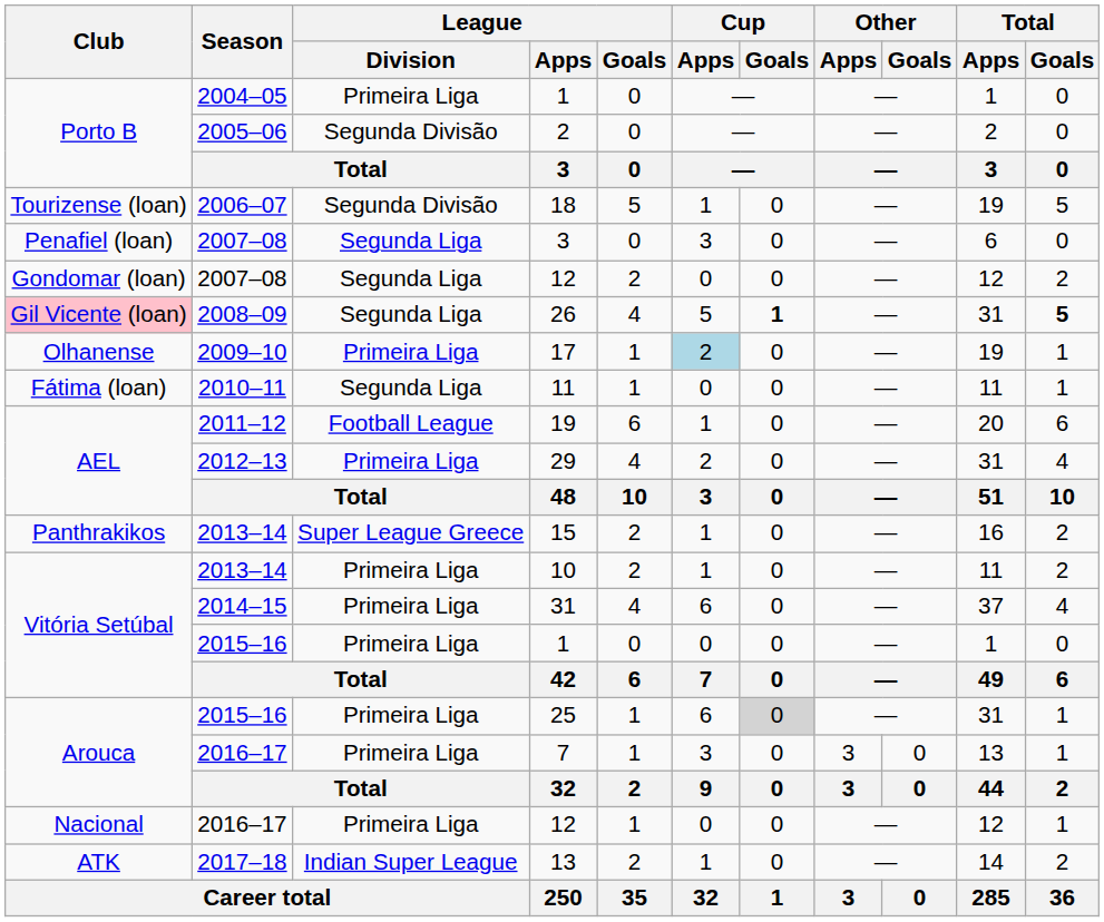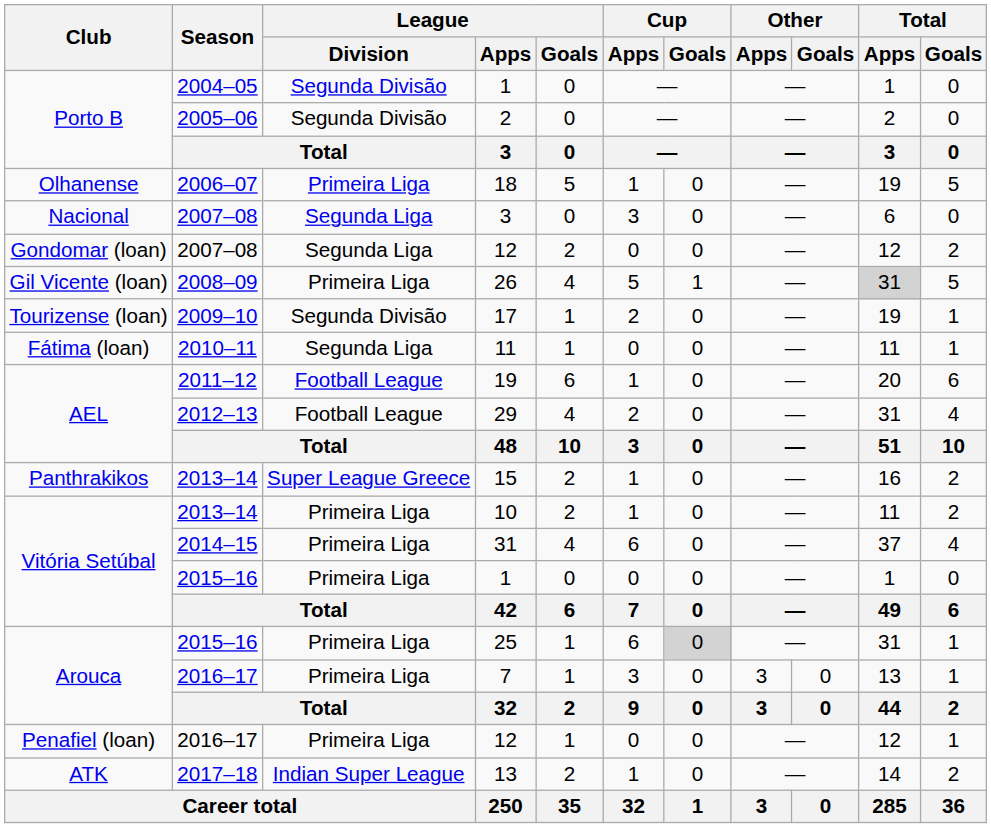2004–05 / 1 | League / Division: Primeira Liga -> Segunda Divisão
18 | Club: Tourizense (loan) -> Olhanense
18 | League / Division: Segunda Divisão -> Primeira Liga
2007–08 / 3 | Club: Penafiel (loan) -> Nacional
26 | Club: pink background -> no background
26 | League / Division: Segunda Liga -> Primeira Liga
26 | Cup / Goals: bold -> normal
26 | Total / Apps: no background -> lightgrey background
26 | Total / Goals: bold -> normal
17 | Club: Olhanense -> Tourizense (loan)
17 | League / Division: Primeira Liga -> Segunda Divisão
17 | Cup / Apps: lightblue background -> no background
29 | League / Division: Primeira Liga -> Football League
2016–17 / 12 | Club: Nacional -> Penafiel (loan)
